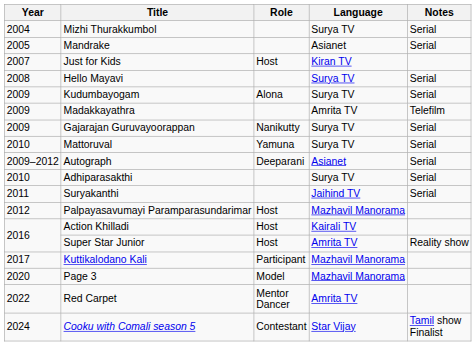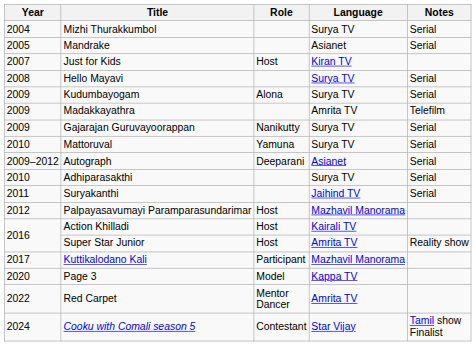Page 3 | Language: Mazhavil Manorama -> Kappa TV
